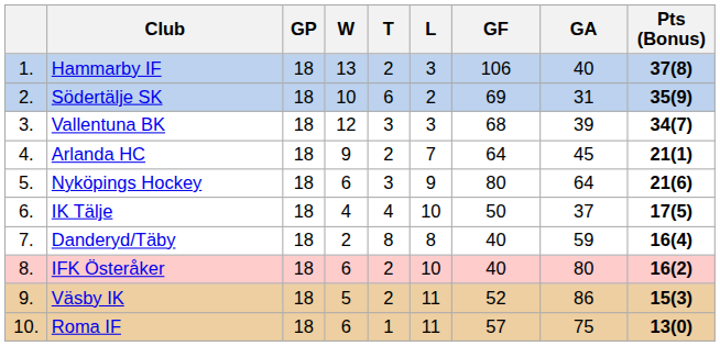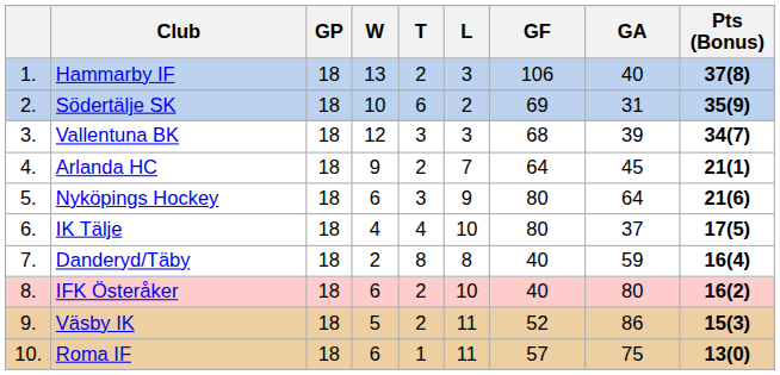IK Tälje | GF: 50 -> 80
